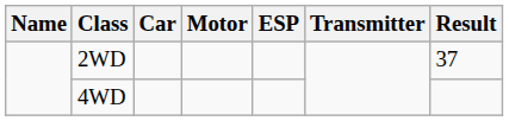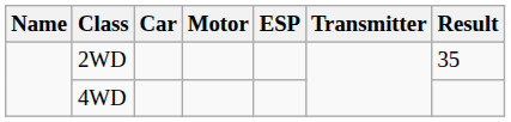2WD | Result: 37 -> 35
